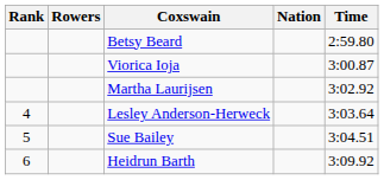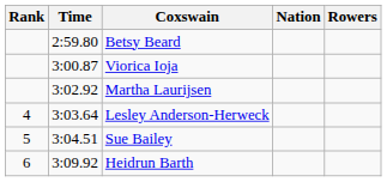columns swapped: Rowers <-> Time
